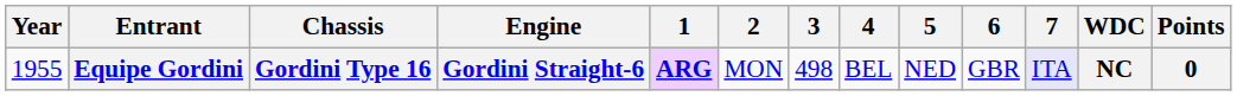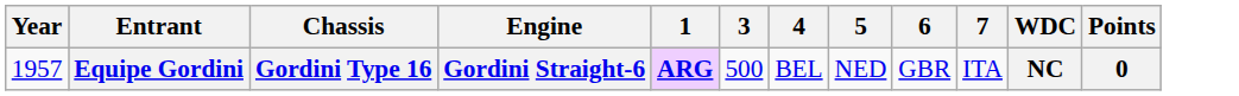- column: 2 | MON
Equipe Gordini | Year: 1955 -> 1957
Equipe Gordini | 3: 498 -> 500
Equipe Gordini | 7: lavender background -> no background
